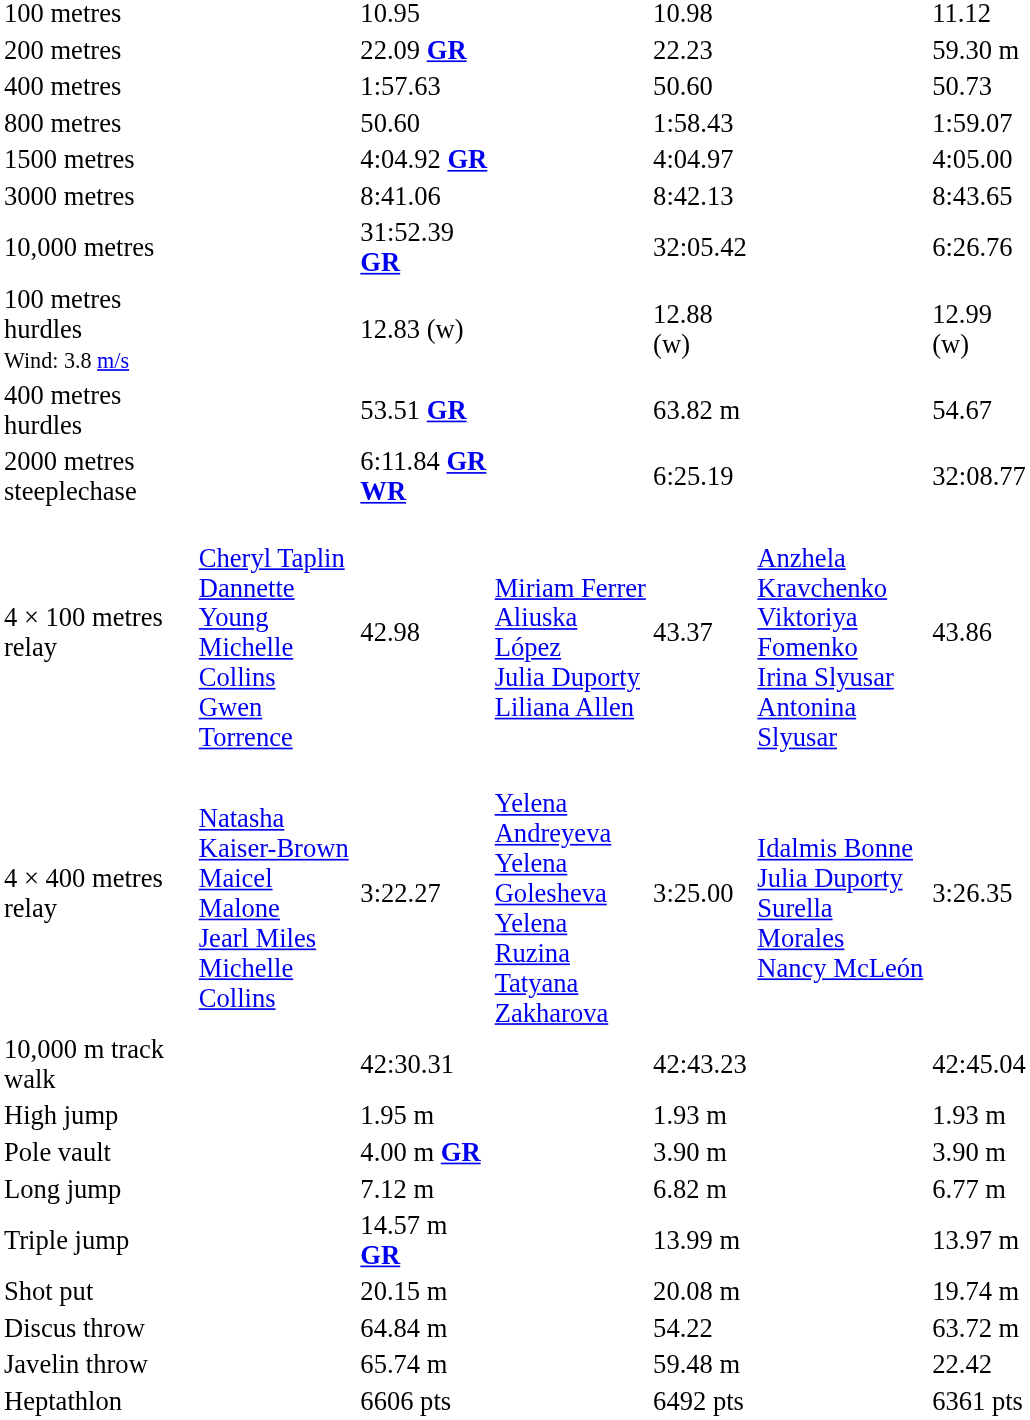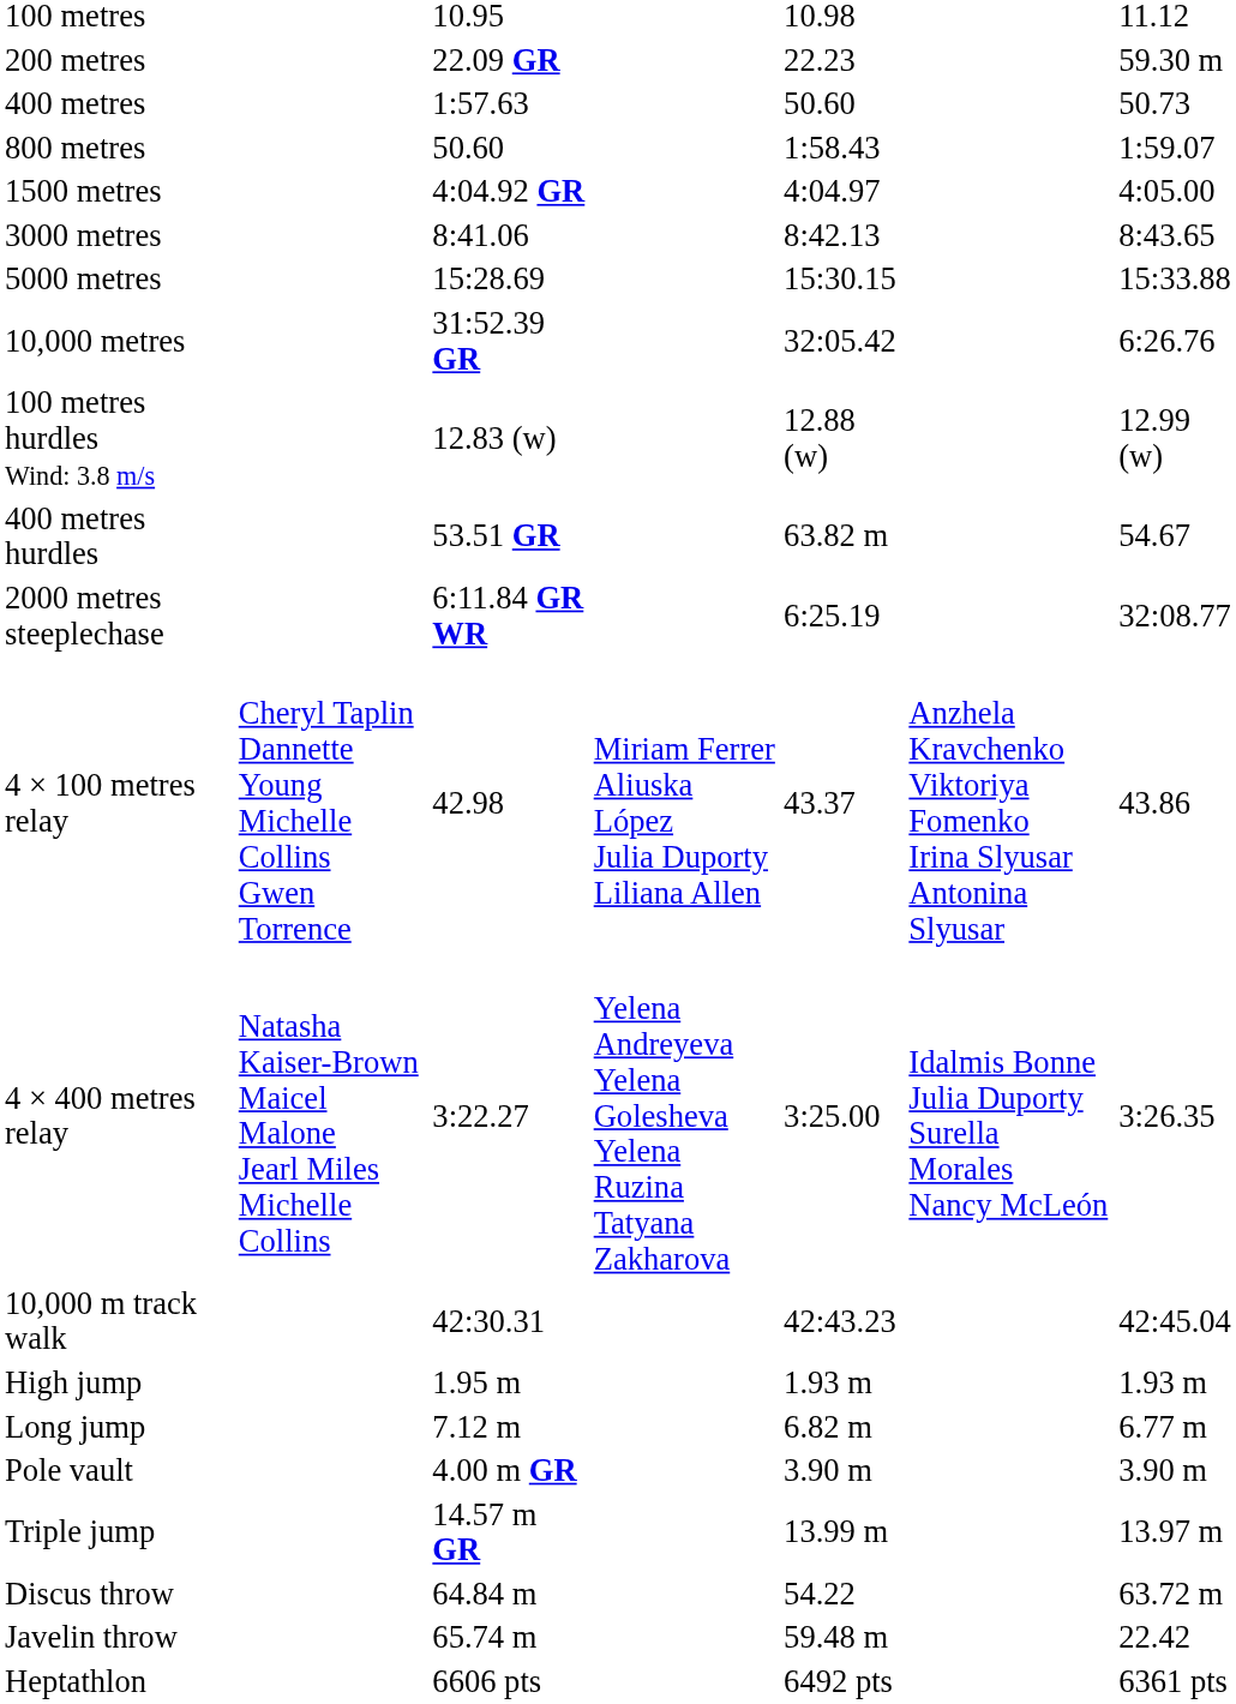+ row: 5000 metres | 15:28.69 | 15:30.15 | 15:33.88
rows swapped: Pole vault <-> Long jump
- row: Shot put | 20.15 m | 20.08 m | 19.74 m
